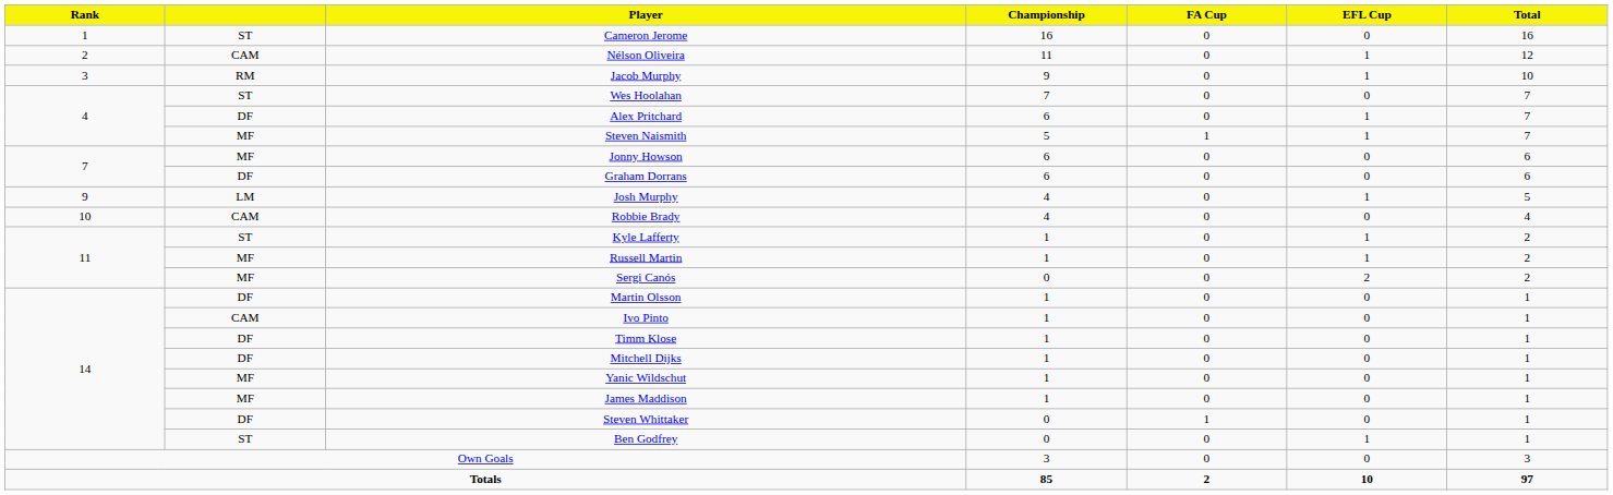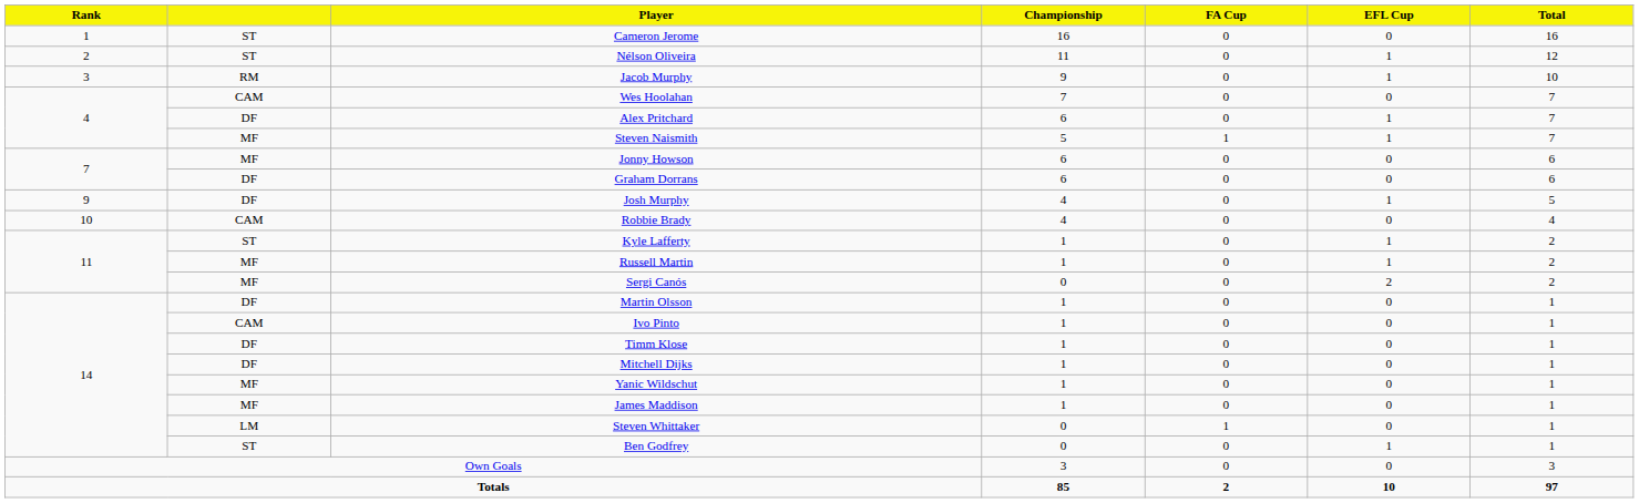Nélson Oliveira | column 2: CAM -> ST
Wes Hoolahan | column 2: ST -> CAM
Josh Murphy | column 2: LM -> DF
Steven Whittaker | column 2: DF -> LM
